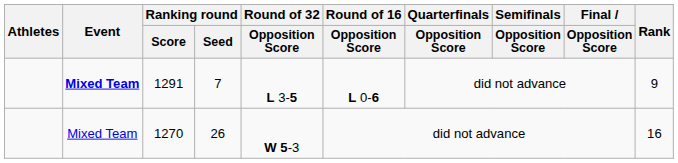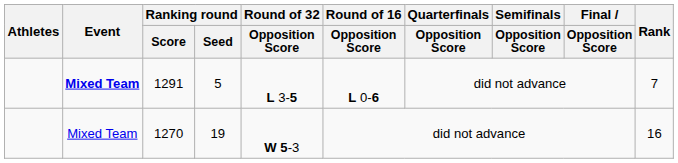1291 | Ranking round / Seed: 7 -> 5
1291 | Rank: 9 -> 7
1270 | Ranking round / Seed: 26 -> 19
